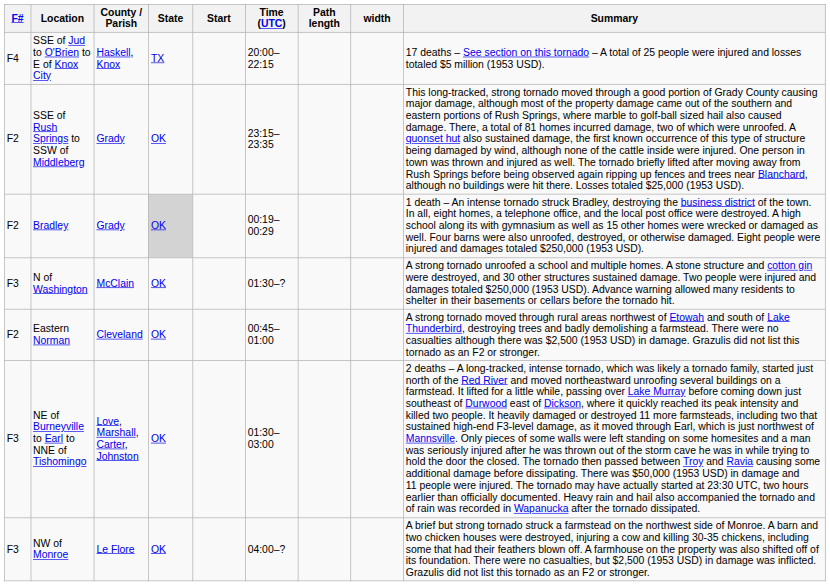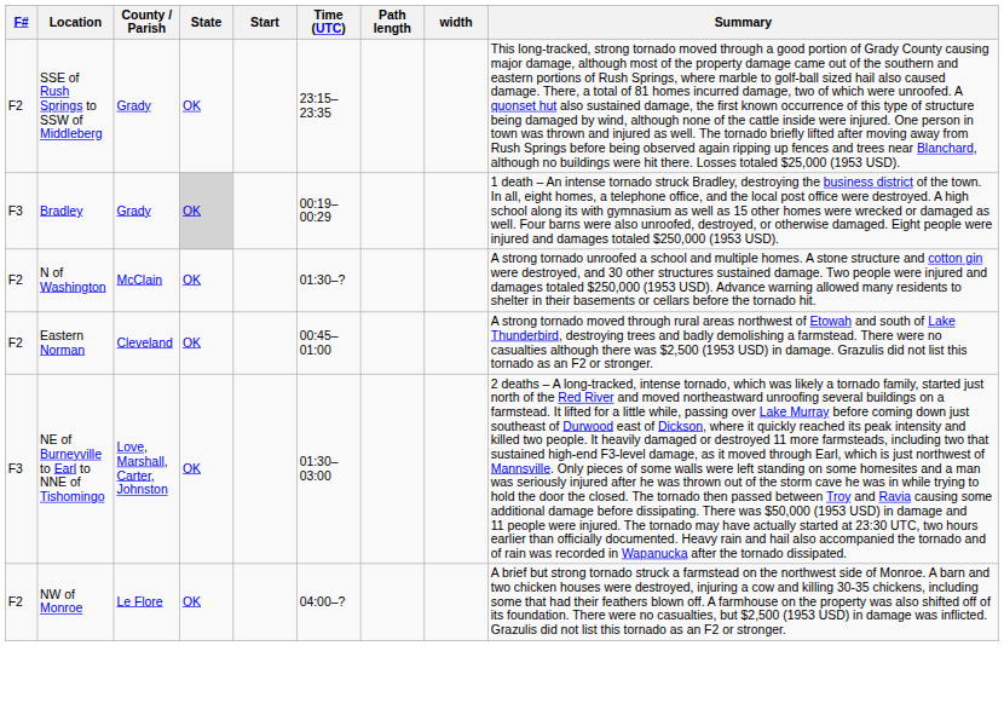- row: F4 | SSE of Jud to O'Brien to E of Knox City | Haskell, Knox | TX | 20:00–22:15 | 17 deaths – See section on this tornado – A total of 25 people were injured and losses totaled $5 million (1953 USD).
Bradley | F#: F2 -> F3
N of Washington | F#: F3 -> F2
NW of Monroe | F#: F3 -> F2
